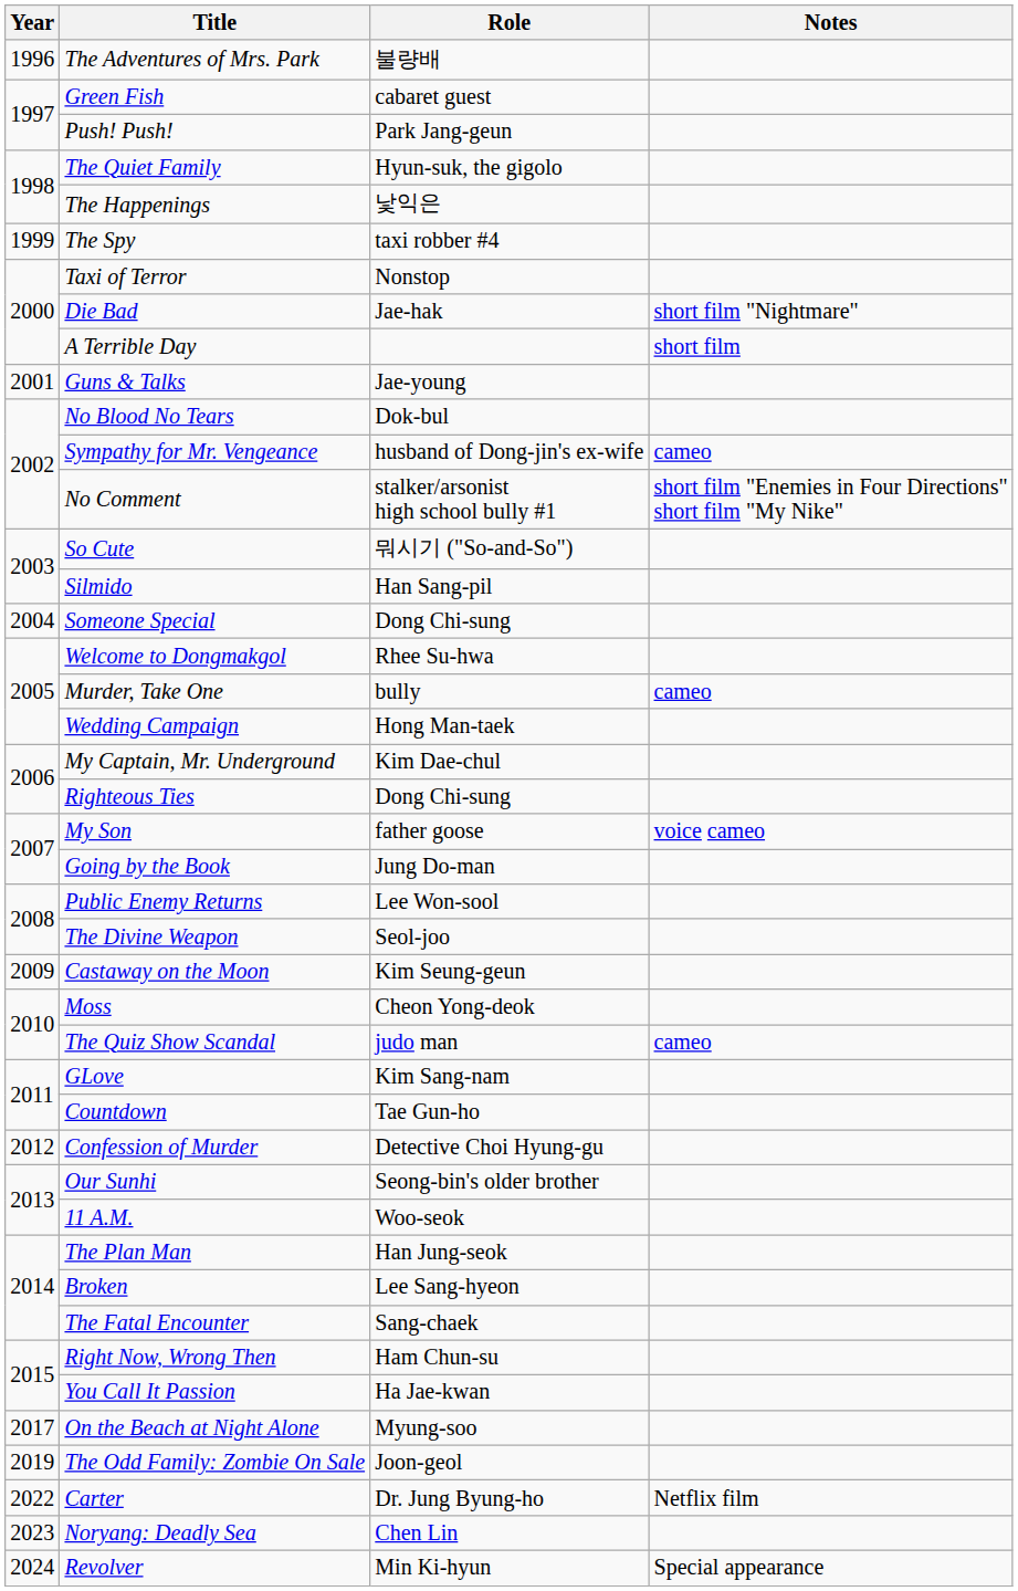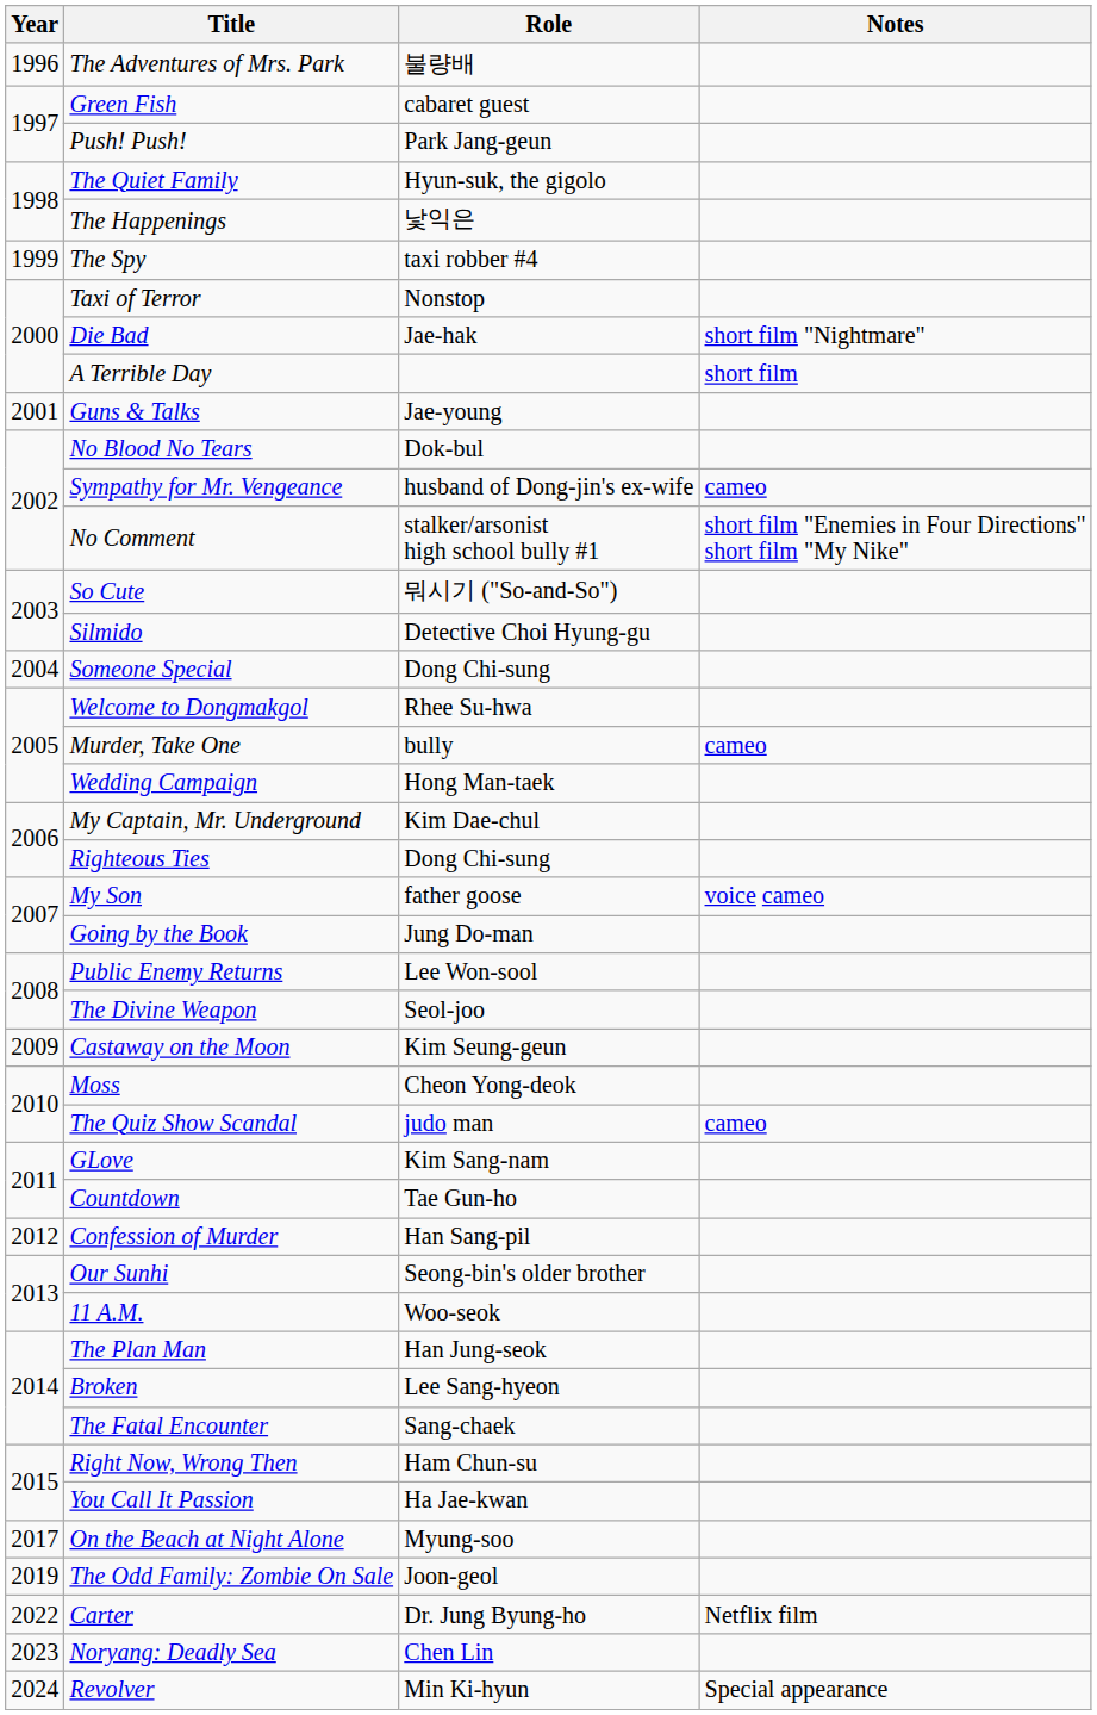Silmido | Role: Han Sang-pil -> Detective Choi Hyung-gu
Confession of Murder | Role: Detective Choi Hyung-gu -> Han Sang-pil
